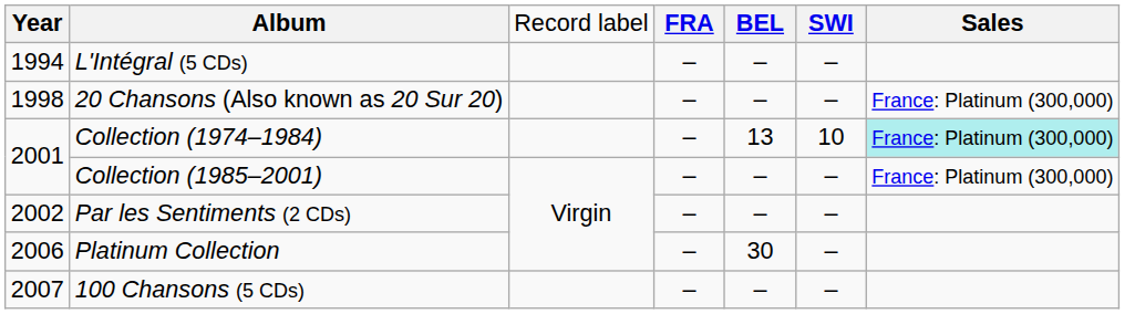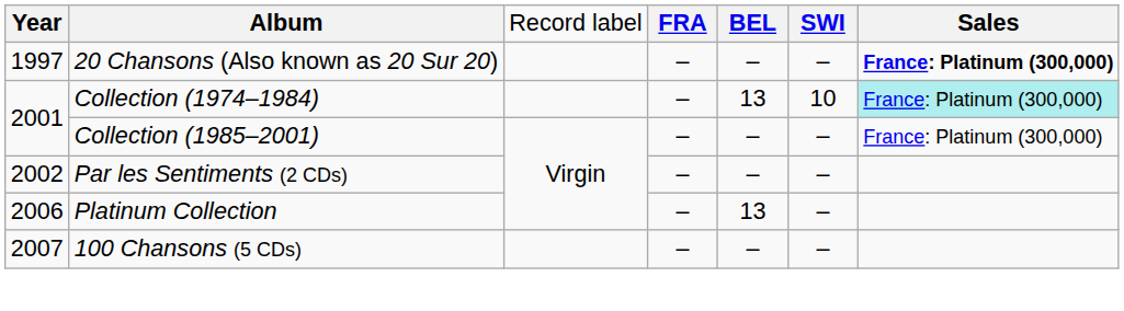- row: 1994 | L'Intégral (5 CDs) | – | – | –
20 Chansons (Also known as 20 Sur 20) | column 1: 1998 -> 1997
20 Chansons (Also known as 20 Sur 20) | column 7: normal -> bold
Platinum Collection | column 5: 30 -> 13
